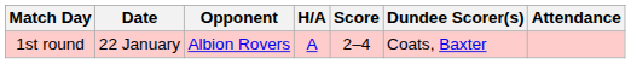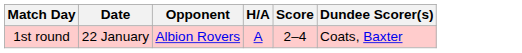- column: Attendance
